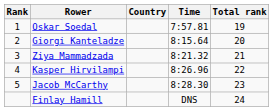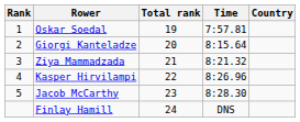columns swapped: Country <-> Total rank
